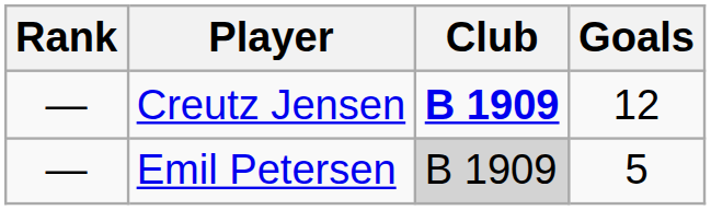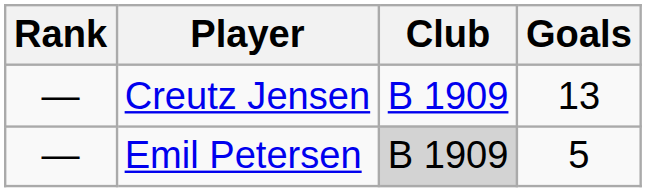Creutz Jensen | Club: bold -> normal
Creutz Jensen | Goals: 12 -> 13
